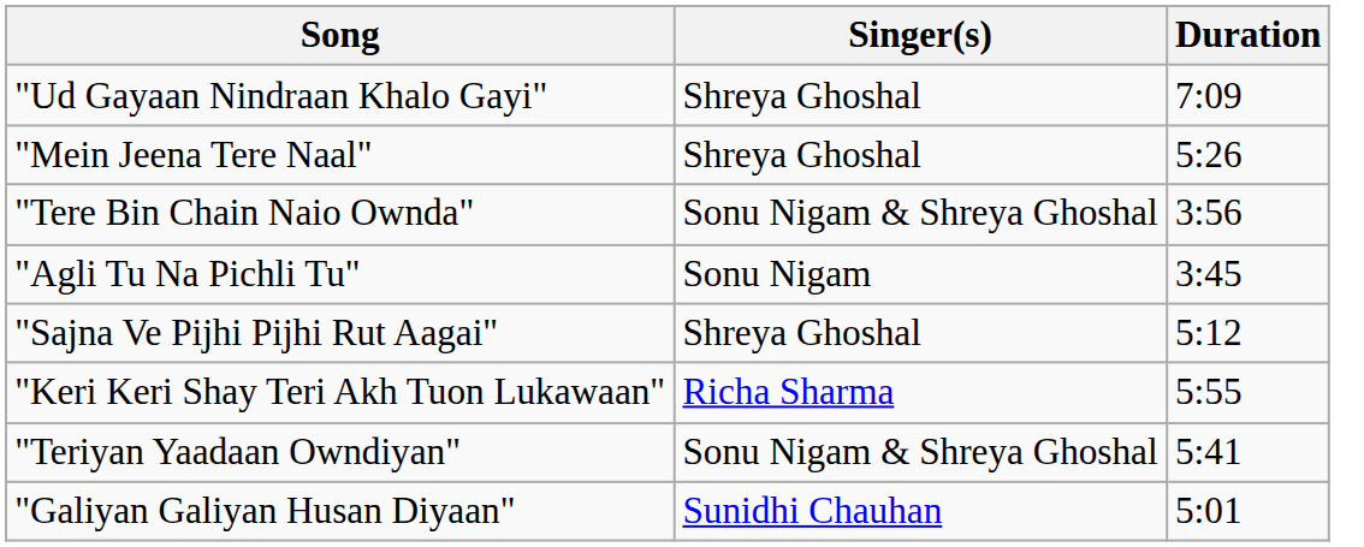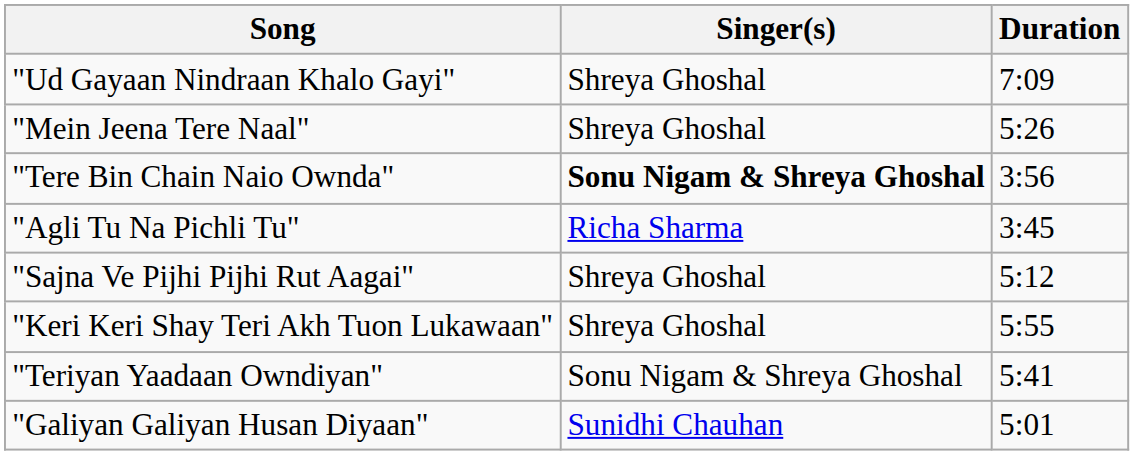"Tere Bin Chain Naio Ownda" | Singer(s): normal -> bold
"Agli Tu Na Pichli Tu" | Singer(s): Sonu Nigam -> Richa Sharma
"Keri Keri Shay Teri Akh Tuon Lukawaan" | Singer(s): Richa Sharma -> Shreya Ghoshal
